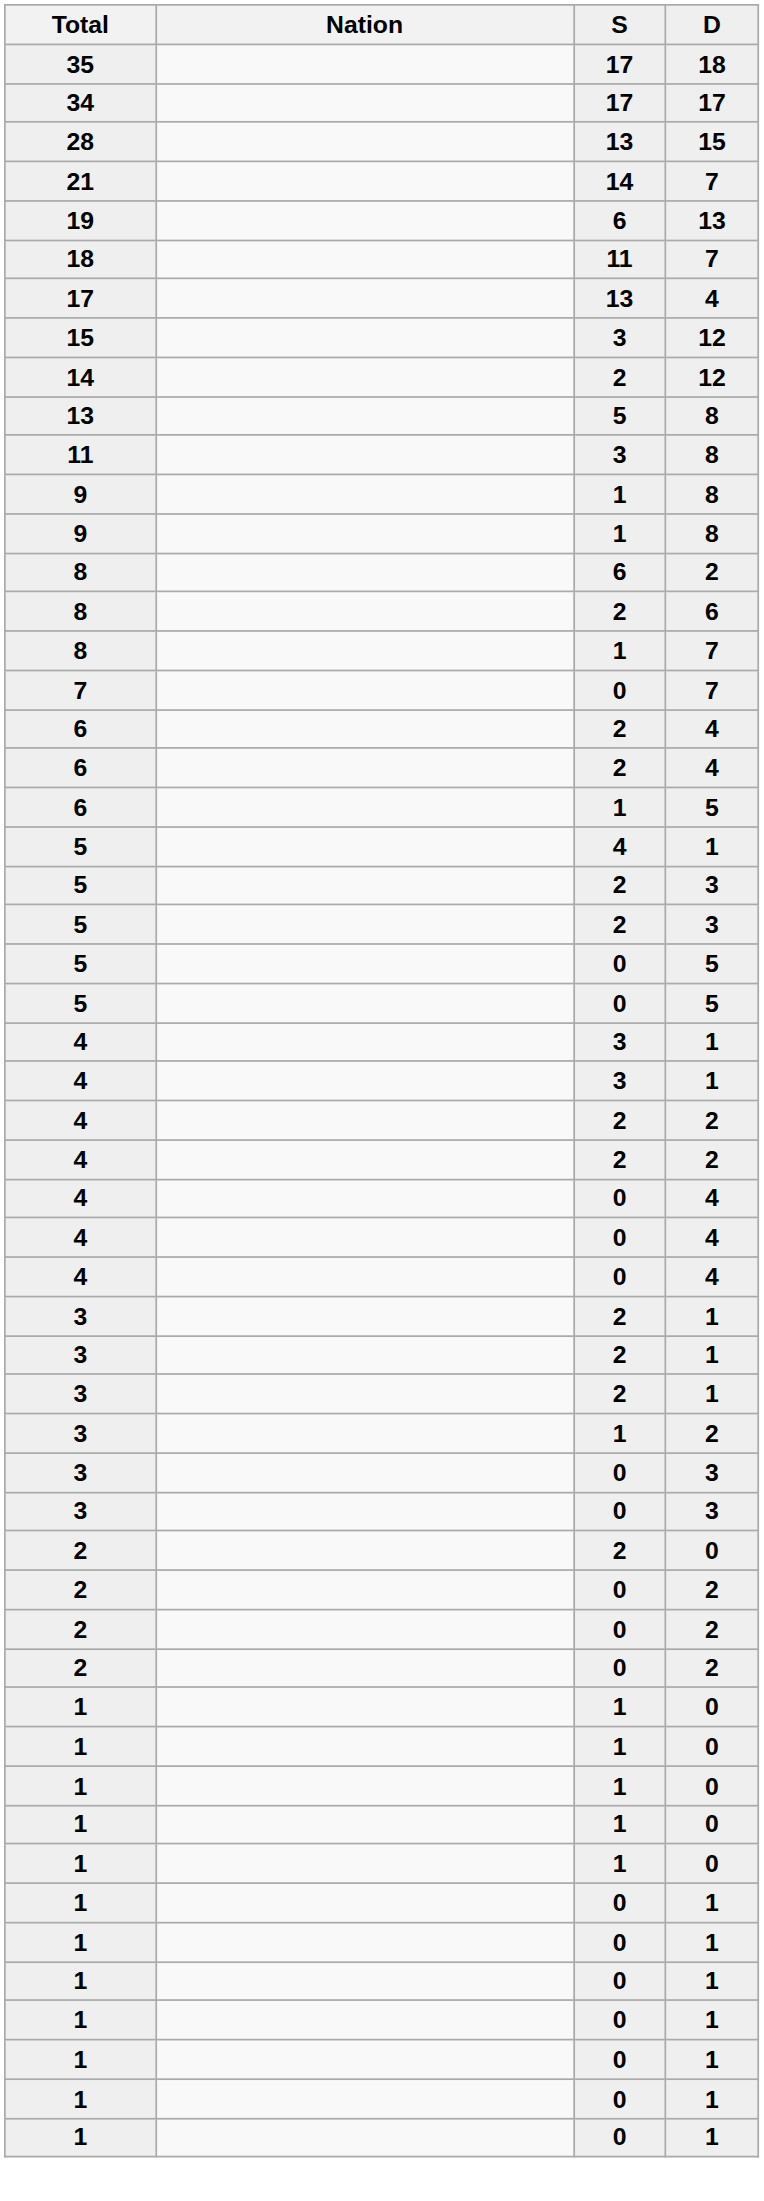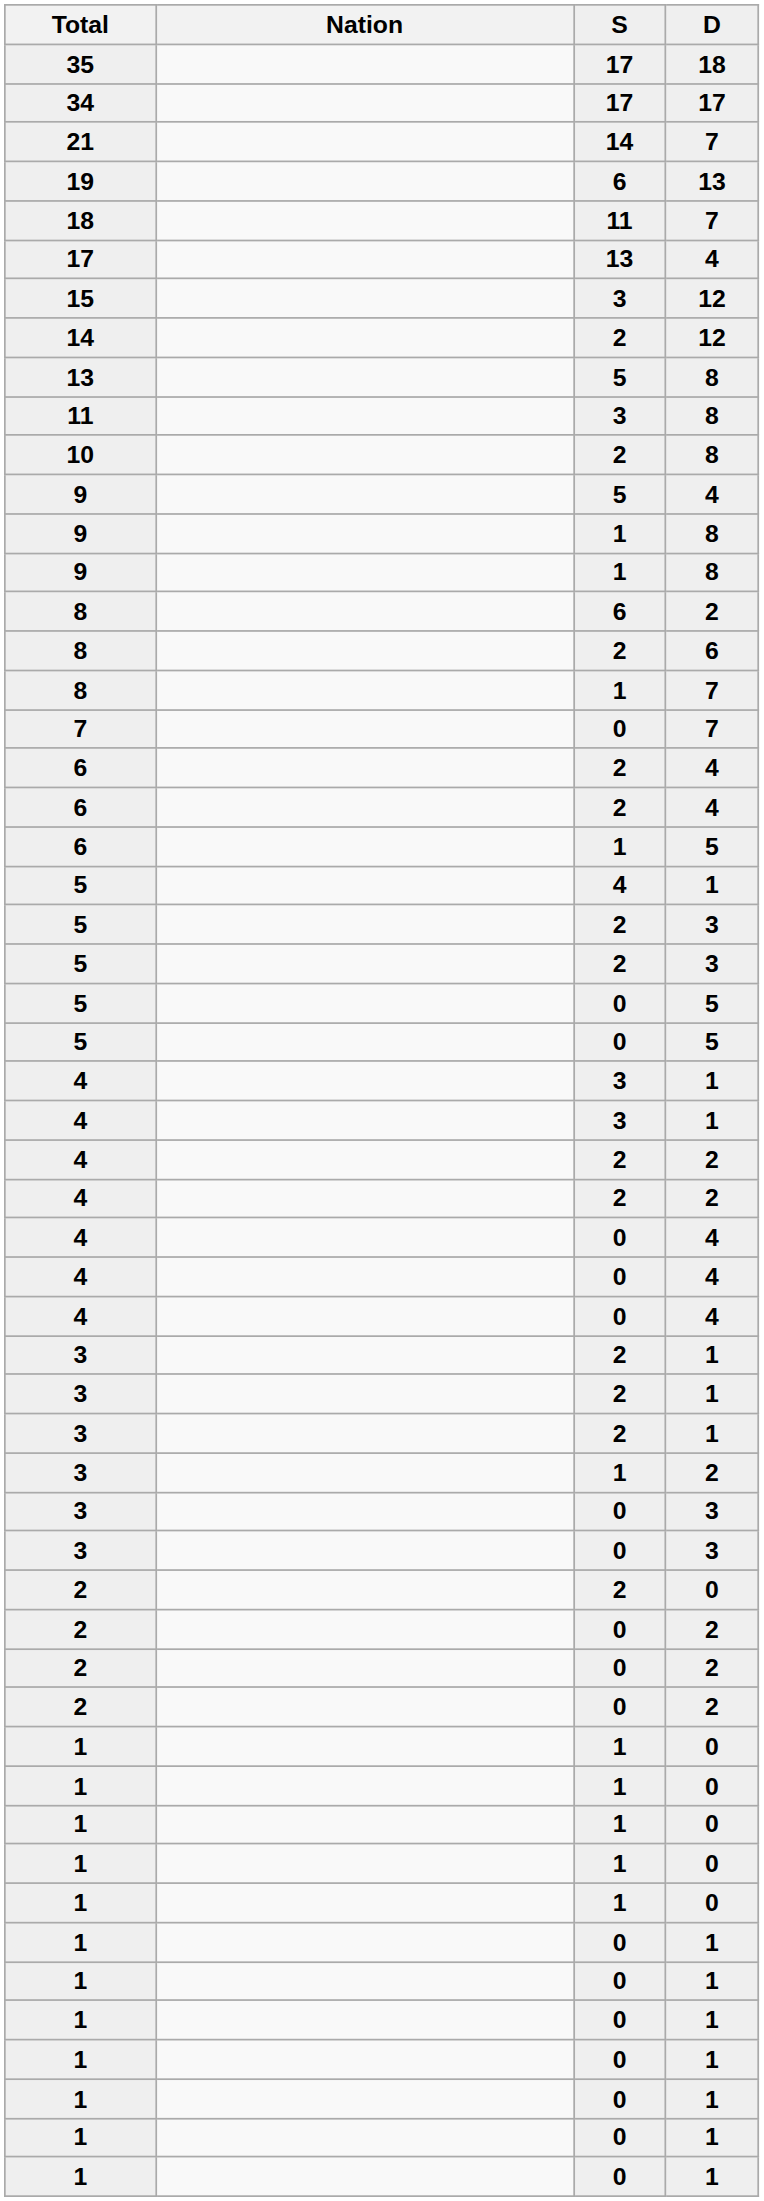- row: 28 | 13 | 15
+ row: 10 | 2 | 8
+ row: 9 | 5 | 4
